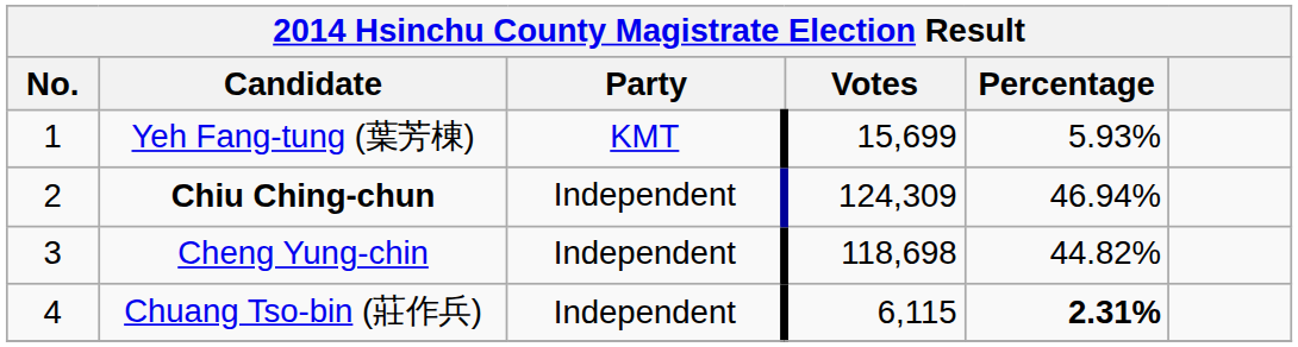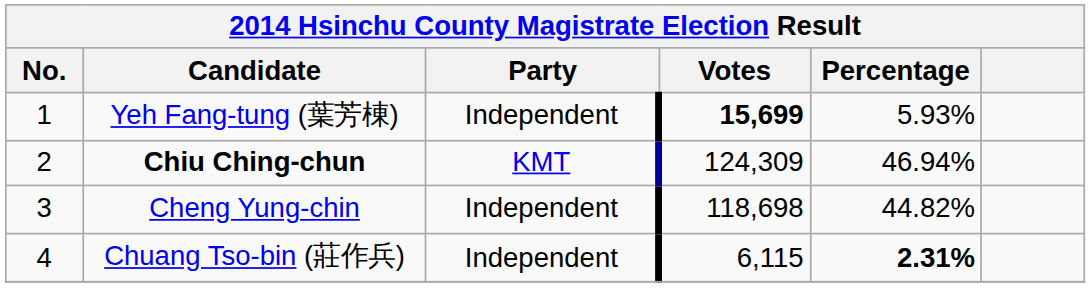Yeh Fang-tung (葉芳棟) | Party: KMT -> Independent
Yeh Fang-tung (葉芳棟) | Votes: normal -> bold
Chiu Ching-chun | Party: Independent -> KMT
